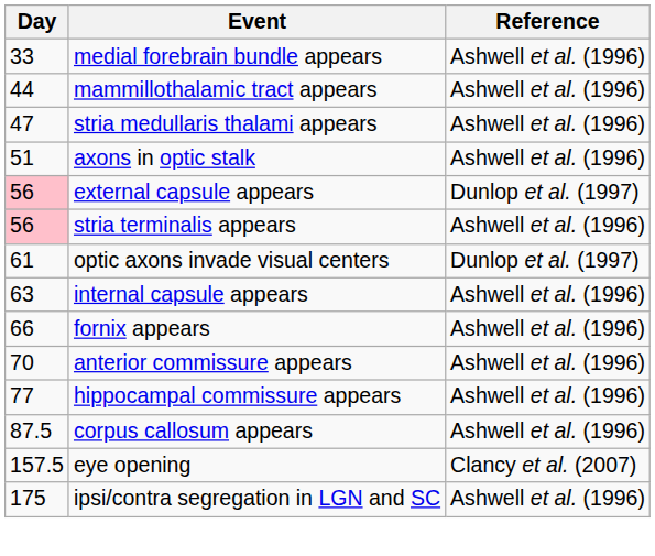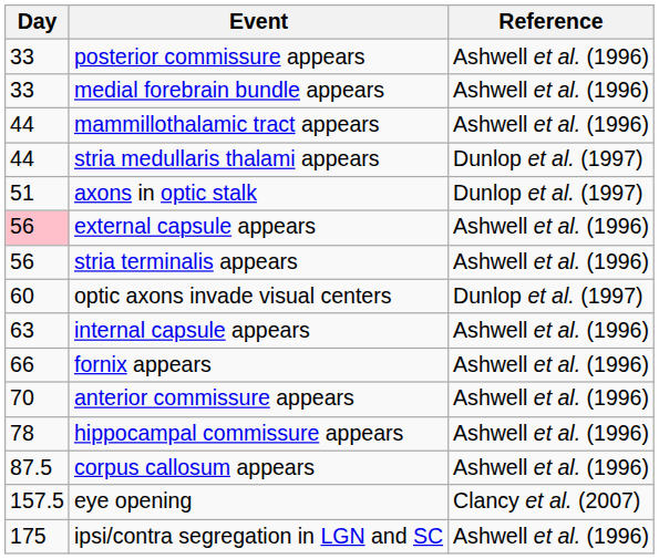+ row: 33 | posterior commissure appears | Ashwell et al. (1996)
stria medullaris thalami appears | Day: 47 -> 44
stria medullaris thalami appears | Reference: Ashwell et al. (1996) -> Dunlop et al. (1997)
axons in optic stalk | Reference: Ashwell et al. (1996) -> Dunlop et al. (1997)
external capsule appears | Reference: Dunlop et al. (1997) -> Ashwell et al. (1996)
stria terminalis appears | Day: pink background -> no background
optic axons invade visual centers | Day: 61 -> 60
hippocampal commissure appears | Day: 77 -> 78
